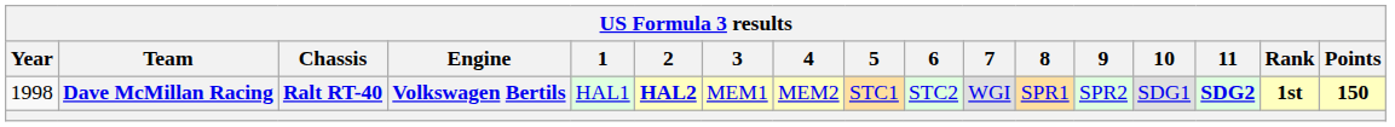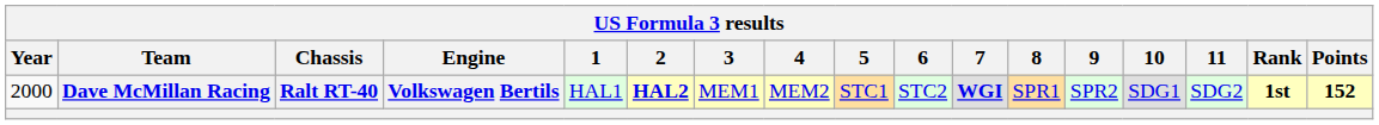Dave McMillan Racing | Year: 1998 -> 2000
Dave McMillan Racing | 7: normal -> bold
Dave McMillan Racing | 11: bold -> normal
Dave McMillan Racing | Points: 150 -> 152
